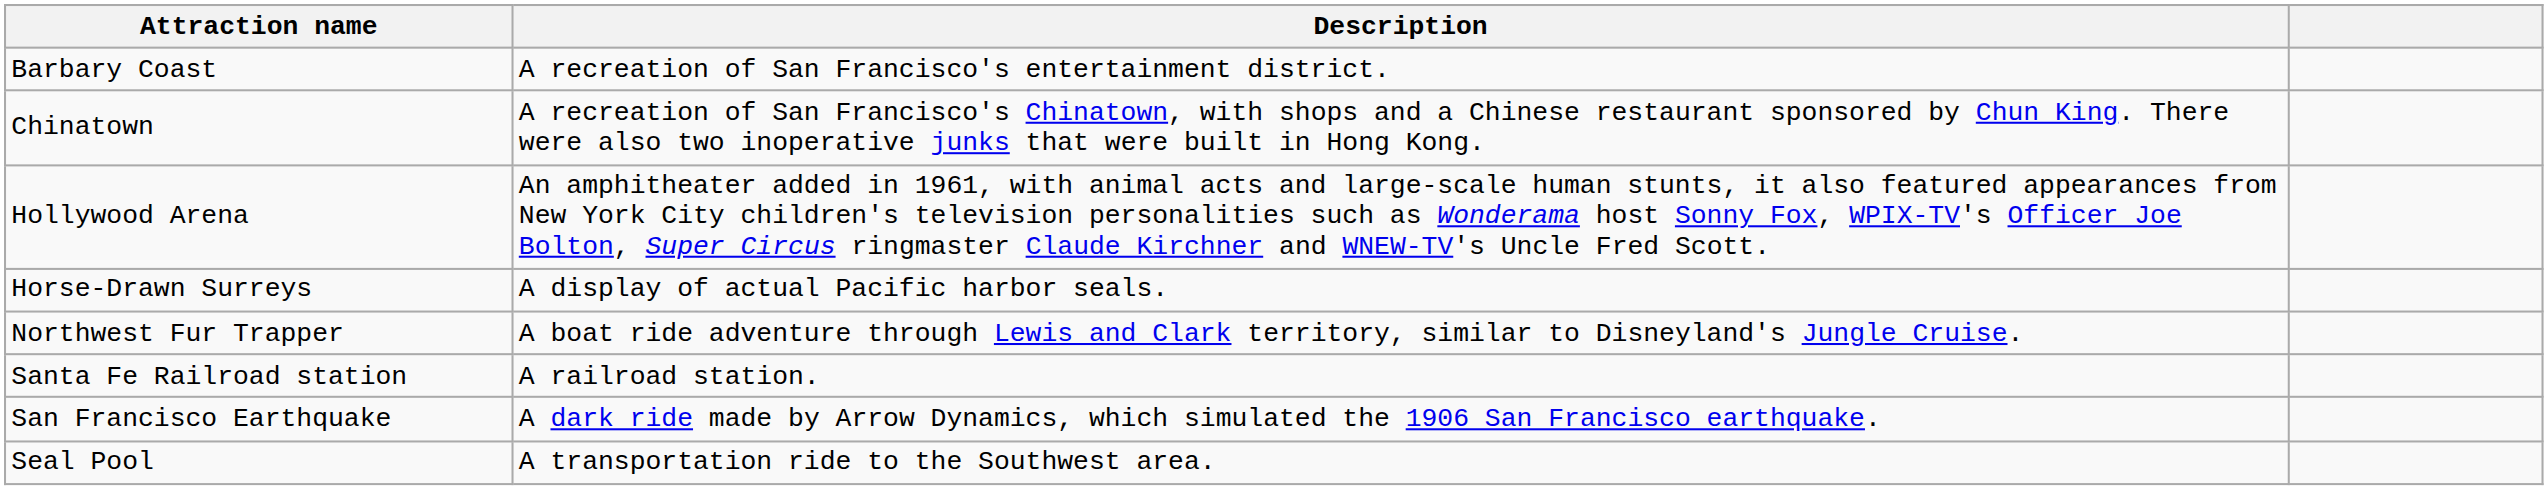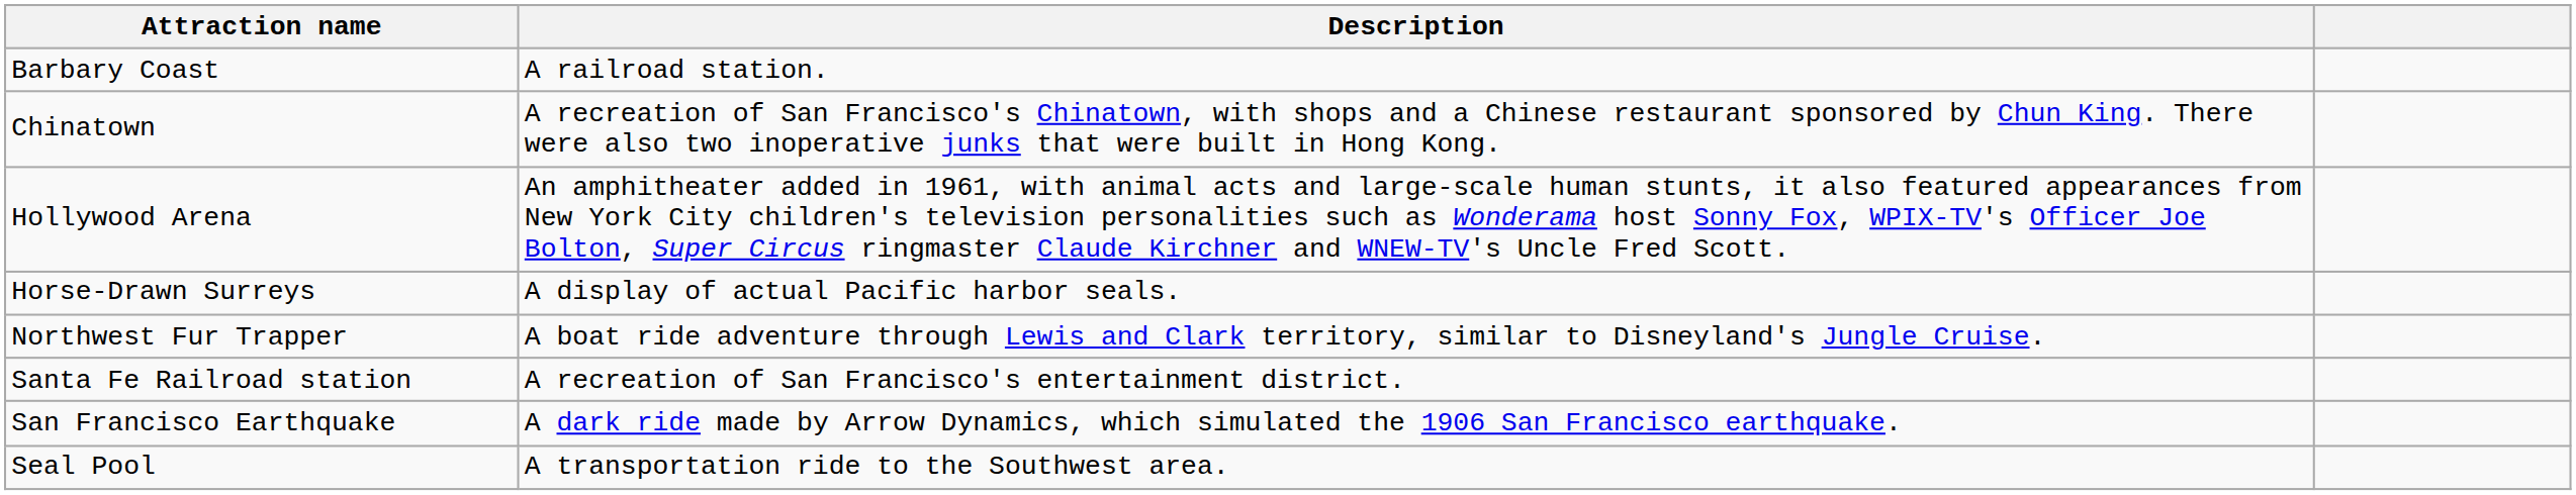Barbary Coast | Description: A recreation of San Francisco's entertainment district. -> A railroad station.
Santa Fe Railroad station | Description: A railroad station. -> A recreation of San Francisco's entertainment district.
